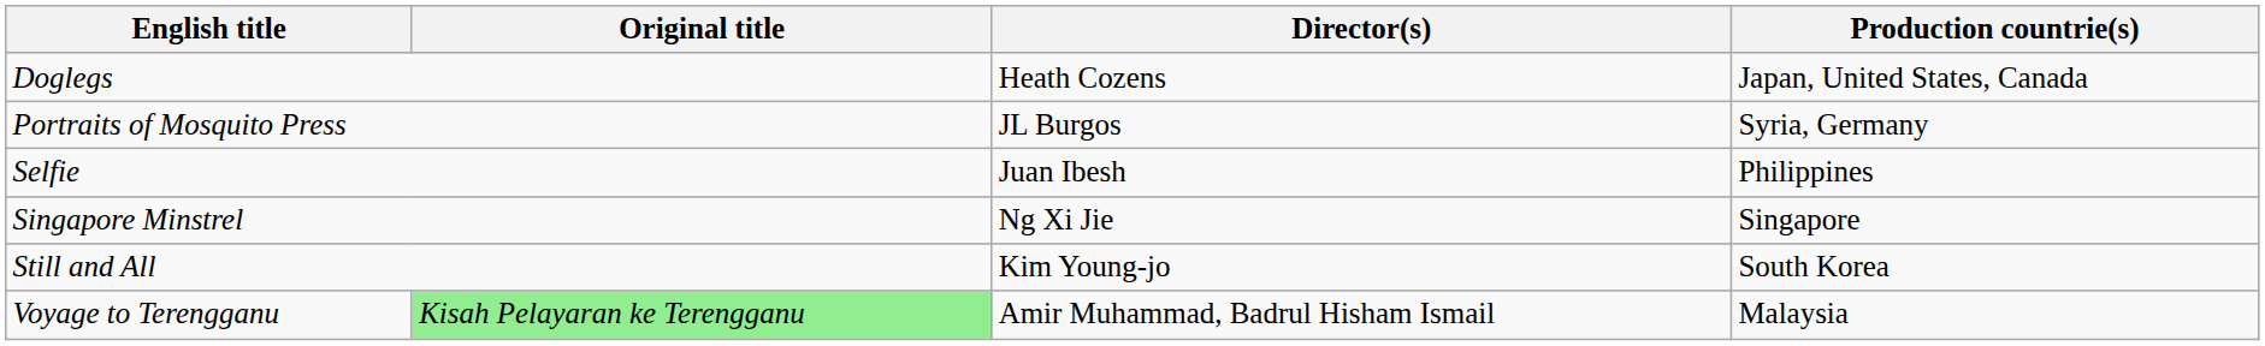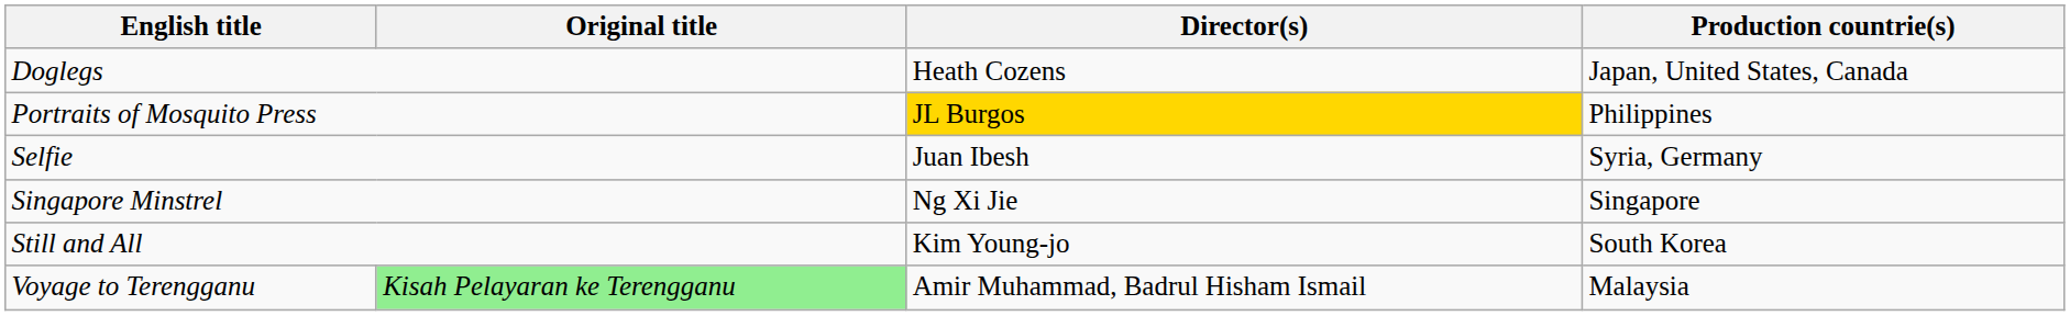Portraits of Mosquito Press | Director(s): no background -> gold background
Portraits of Mosquito Press | Production countrie(s): Syria, Germany -> Philippines
Selfie | Production countrie(s): Philippines -> Syria, Germany
